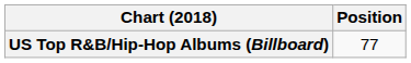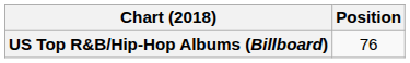US Top R&B/Hip-Hop Albums (Billboard) | Position: 77 -> 76
